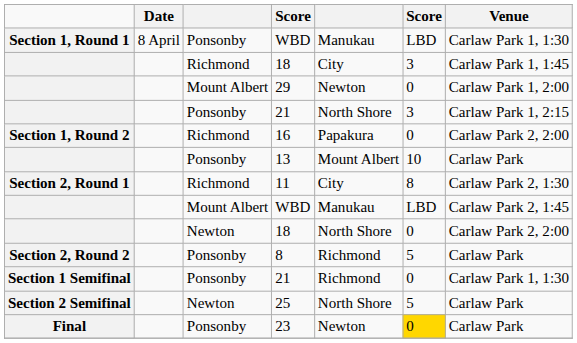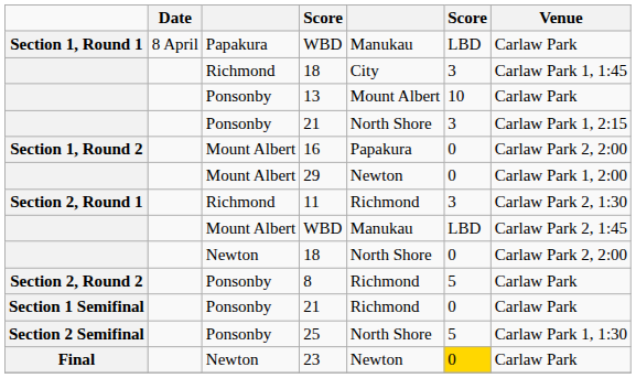Section 1, Round 1 / WBD | column 3: Ponsonby -> Papakura
Section 1, Round 1 / WBD | Venue: Carlaw Park 1, 1:30 -> Carlaw Park
rows swapped: 29 <-> 13
16 | column 3: Richmond -> Mount Albert
11 | column 5: City -> Richmond
11 | column 6: 8 -> 3
Section 1 Semifinal / 21 | Venue: Carlaw Park 1, 1:30 -> Carlaw Park
25 | column 3: Newton -> Ponsonby
25 | Venue: Carlaw Park -> Carlaw Park 1, 1:30
23 | column 3: Ponsonby -> Newton
